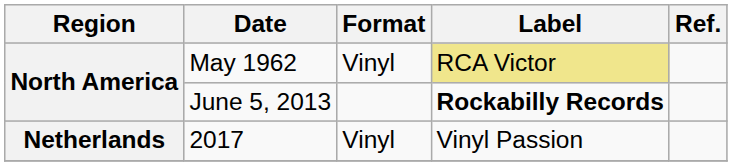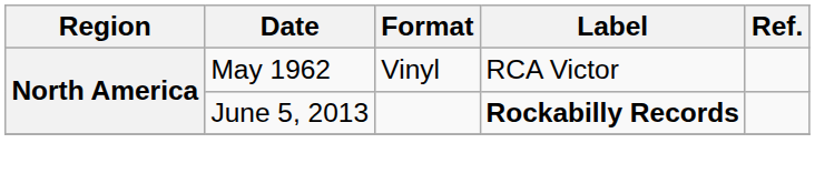May 1962 | Label: khaki background -> no background
- row: Netherlands | 2017 | Vinyl | Vinyl Passion
